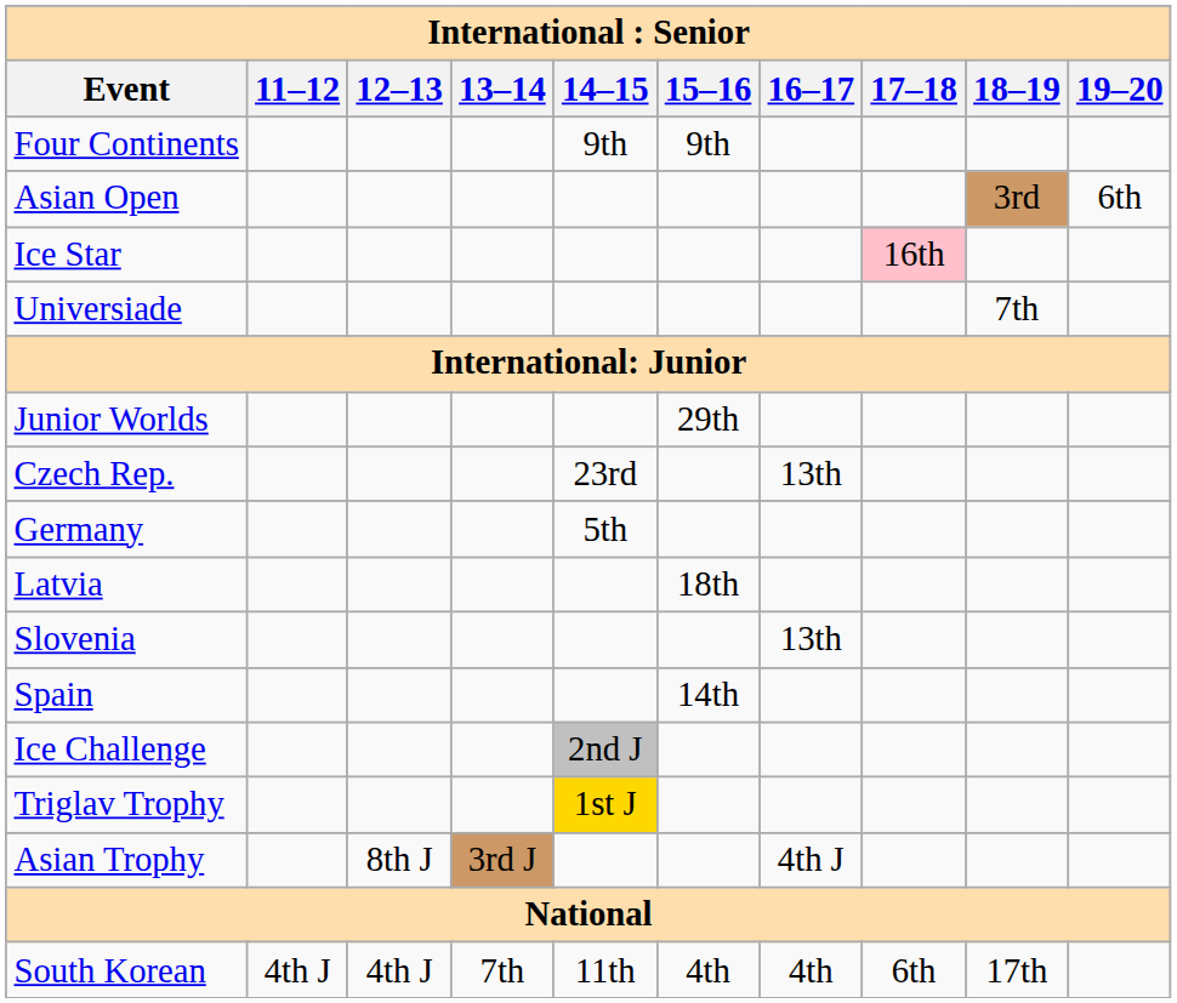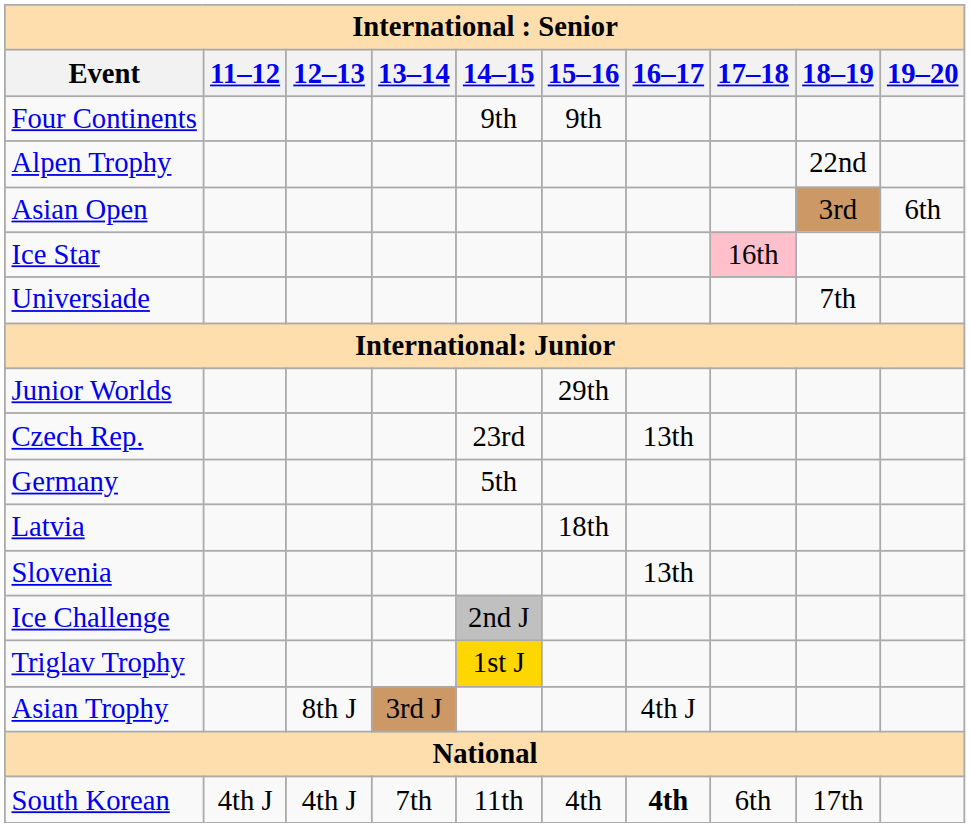+ row: Alpen Trophy | 22nd
- row: Spain | 14th
South Korean | 16–17: normal -> bold
